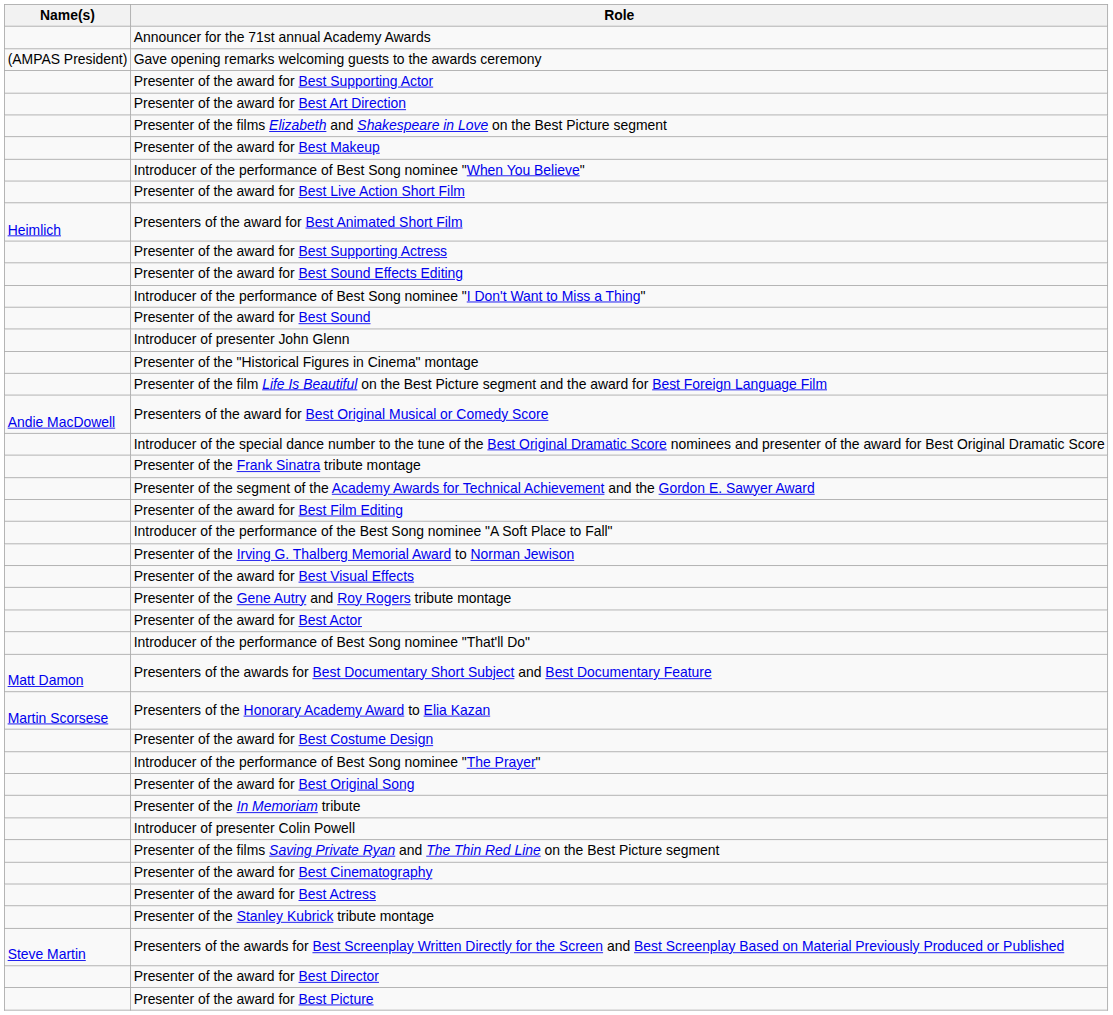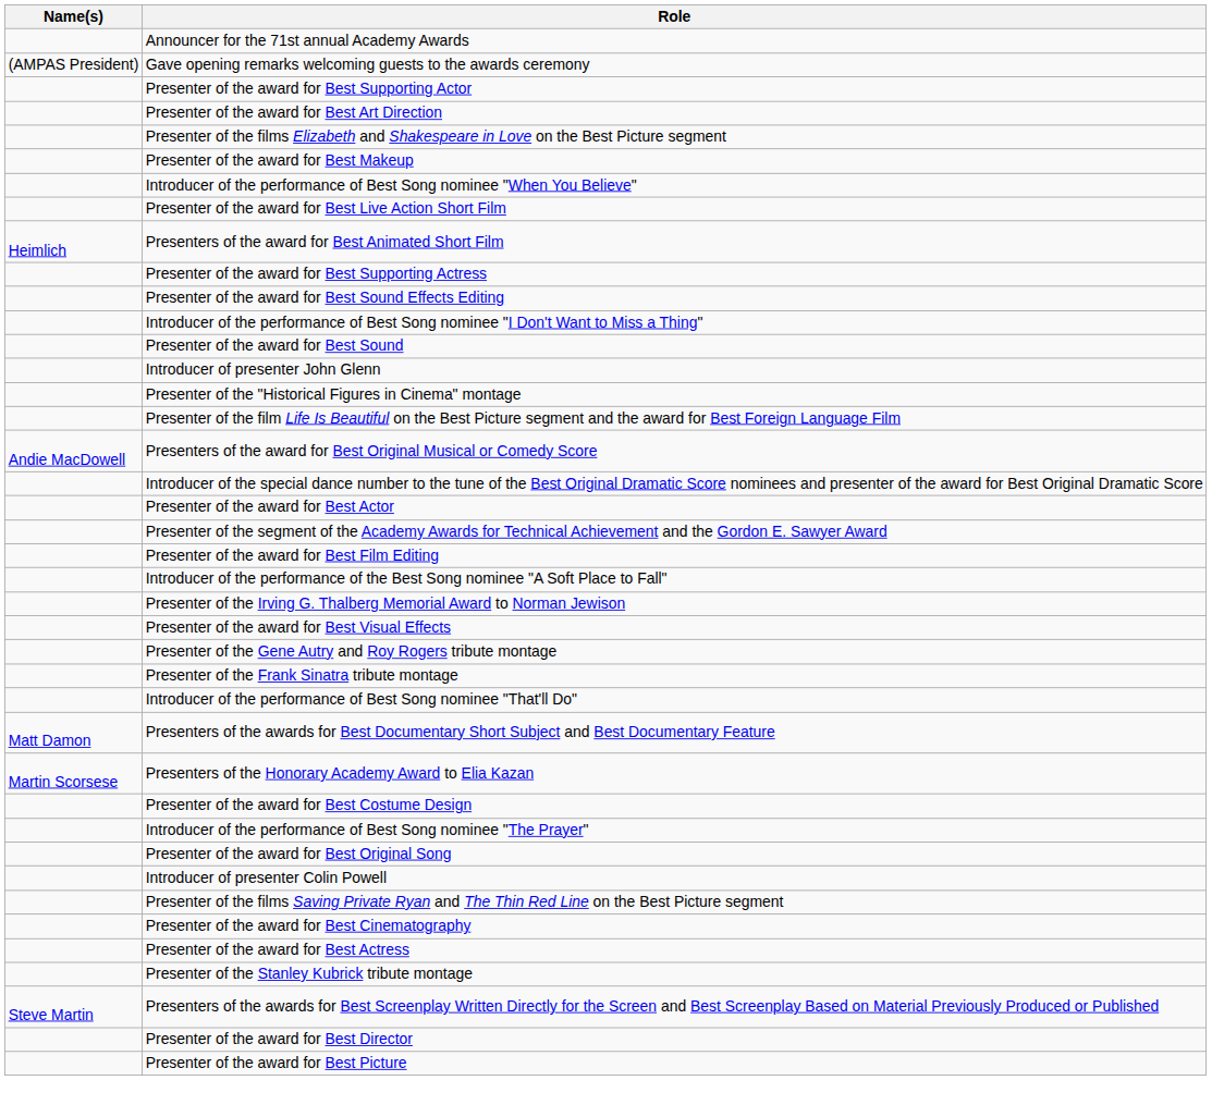rows swapped: Presenter of the Frank Sinatra tribute montage <-> Presenter of the award for Best Actor
- row: Presenter of the In Memoriam tribute
